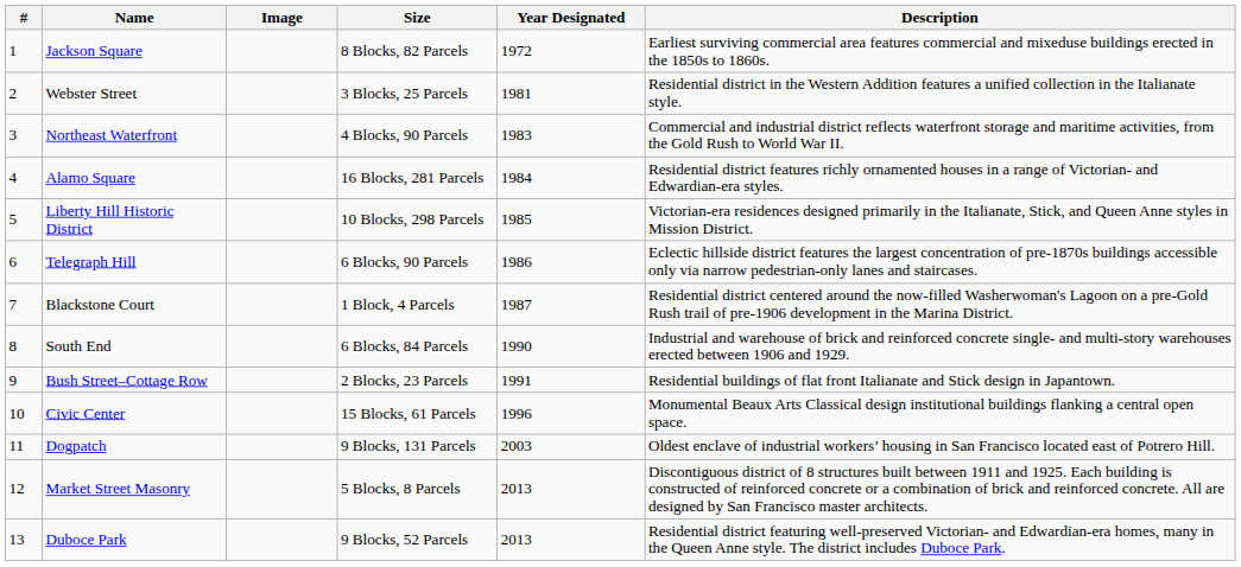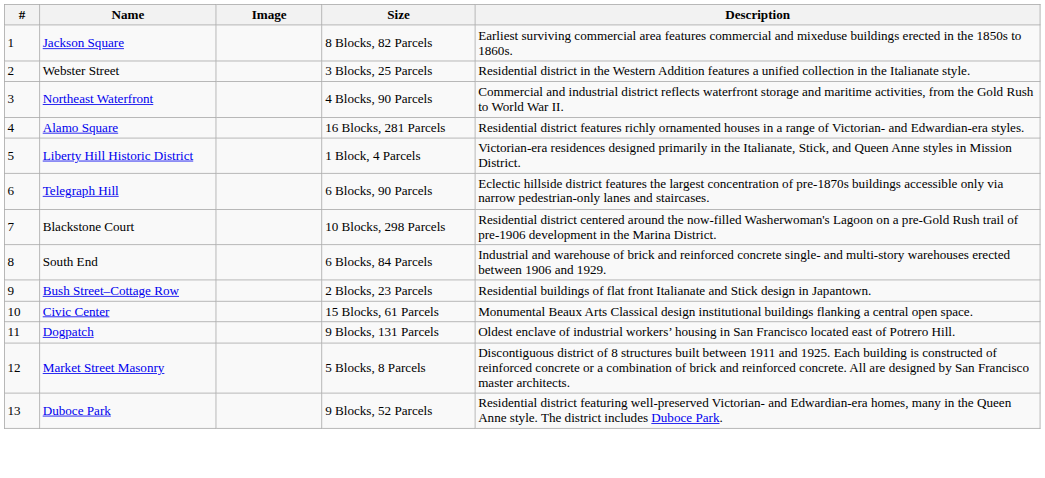- column: Year Designated | 1972 | 1981 | 1983 | 1984 | 1985 | 1986 | 1987 | 1990 | 1991 | 1996 | 2003 | 2013 | 2013
Liberty Hill Historic District | Size: 10 Blocks, 298 Parcels -> 1 Block, 4 Parcels
Blackstone Court | Size: 1 Block, 4 Parcels -> 10 Blocks, 298 Parcels
